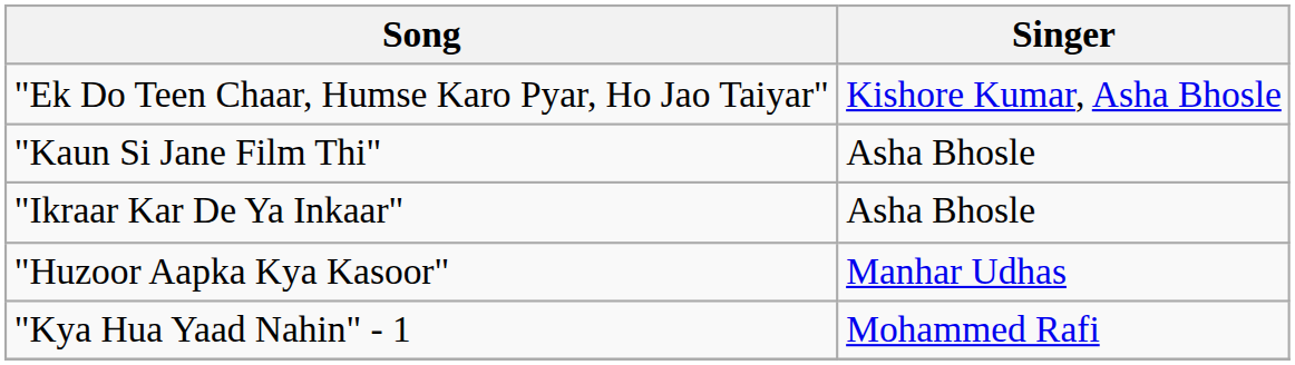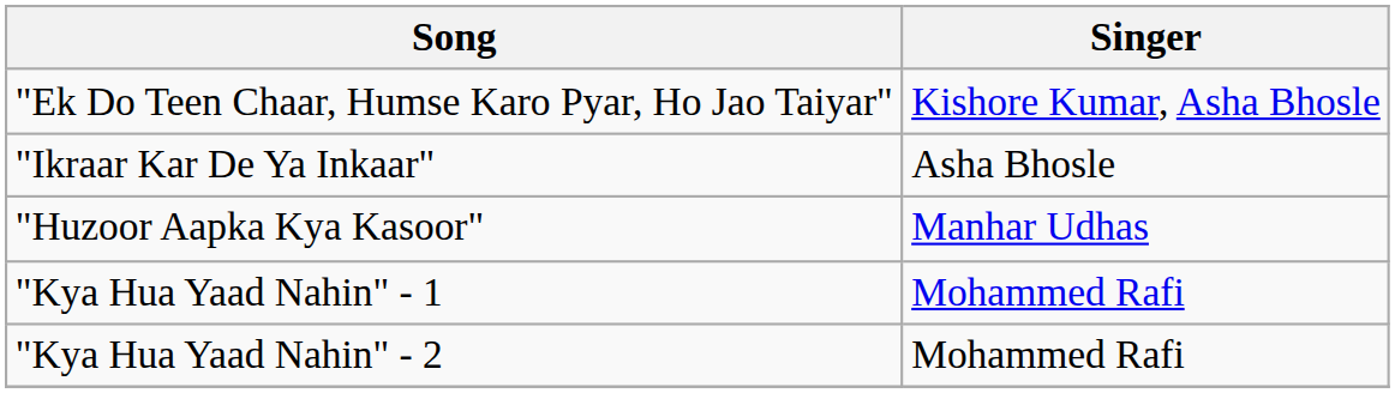- row: "Kaun Si Jane Film Thi" | Asha Bhosle
+ row: "Kya Hua Yaad Nahin" - 2 | Mohammed Rafi
